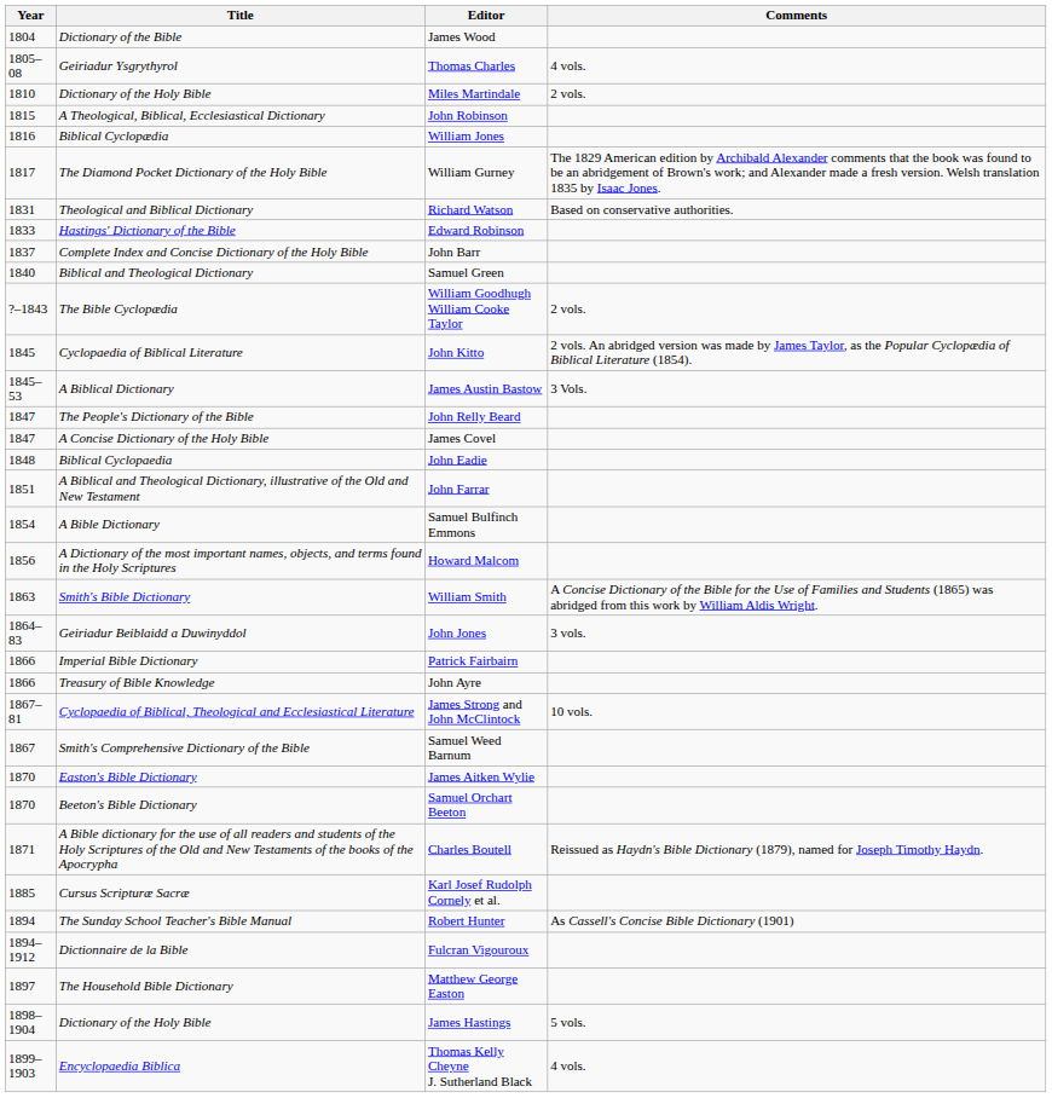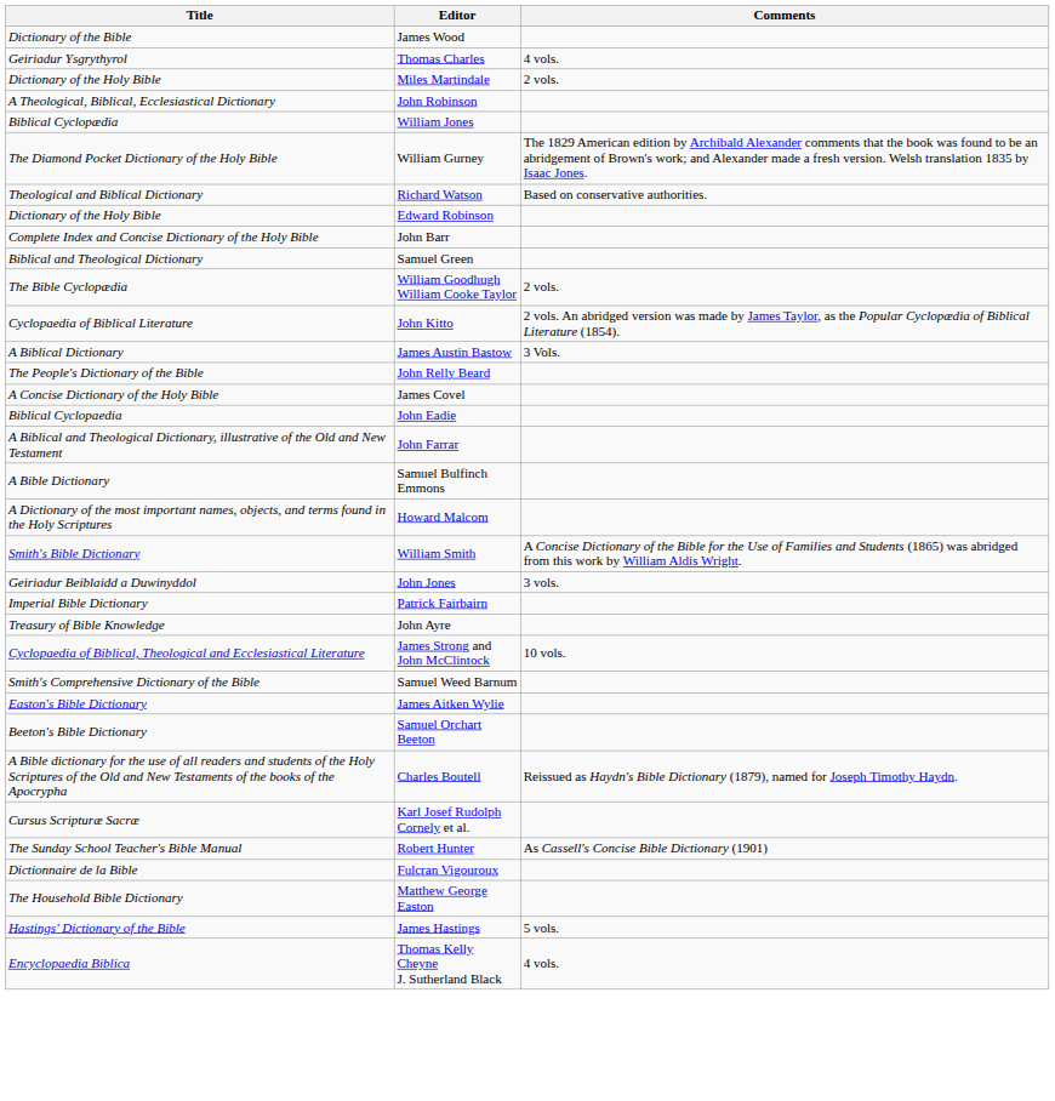- column: Year | 1804 | 1805–08 | 1810 | 1815 | 1816 | 1817 | 1831 | 1833 | 1837 | 1840 | ?–1843 | 1845 | 1845–53 | 1847 | 1847 | 1848 | 1851 | 1854 | 1856 | 1863 | 1864–83 | 1866 | 1866 | 1867–81 | 1867 | 1870 | 1870 | 1871 | 1885 | 1894 | 1894–1912 | 1897 | 1898–1904 | 1899–1903
Edward Robinson | Title: Hastings' Dictionary of the Bible -> Dictionary of the Holy Bible
James Hastings | Title: Dictionary of the Holy Bible -> Hastings' Dictionary of the Bible
